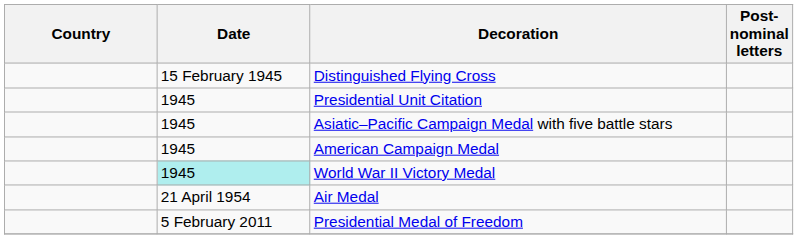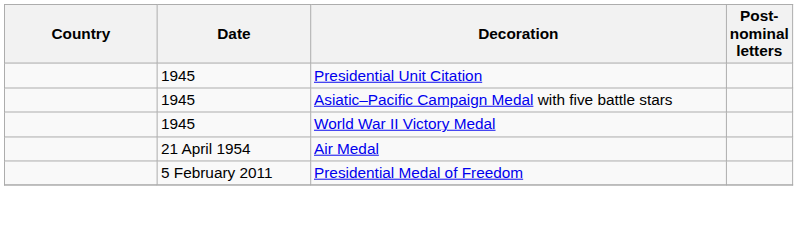- row: 15 February 1945 | Distinguished Flying Cross
- row: 1945 | American Campaign Medal
World War II Victory Medal | Date: paleturquoise background -> no background
